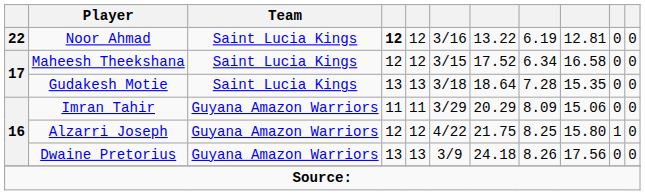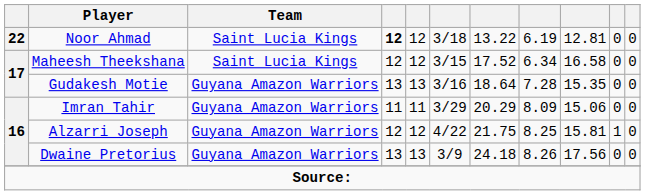Noor Ahmad | column 6: 3/16 -> 3/18
Gudakesh Motie | Team: Saint Lucia Kings -> Guyana Amazon Warriors
Gudakesh Motie | column 6: 3/18 -> 3/16
Alzarri Joseph | column 9: 15.80 -> 15.81
